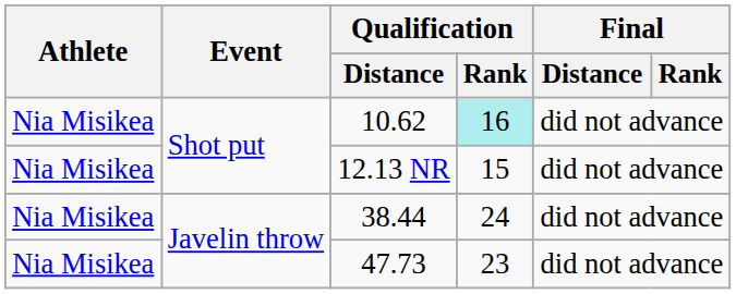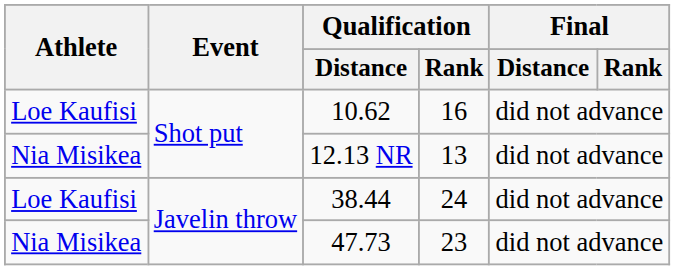10.62 | Athlete: Nia Misikea -> Loe Kaufisi
10.62 | Qualification / Rank: paleturquoise background -> no background
12.13 NR | Qualification / Rank: 15 -> 13
38.44 | Athlete: Nia Misikea -> Loe Kaufisi
